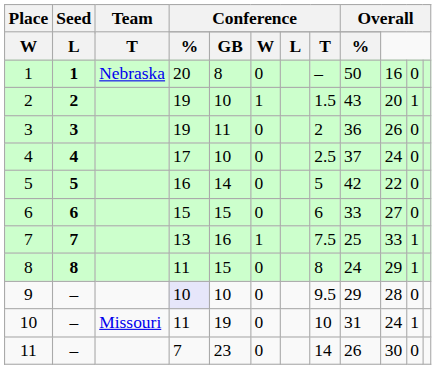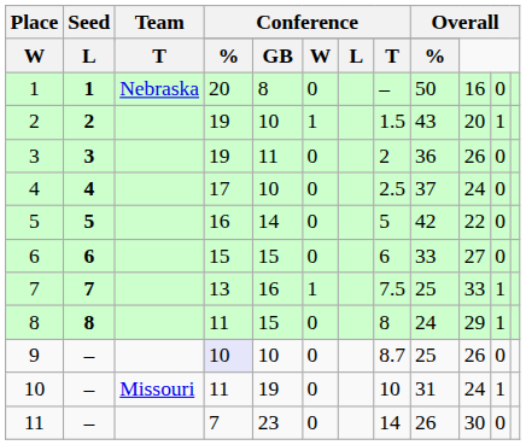9 | column 8: 9.5 -> 8.7
9 | column 9: 29 -> 25
9 | column 10: 28 -> 26
